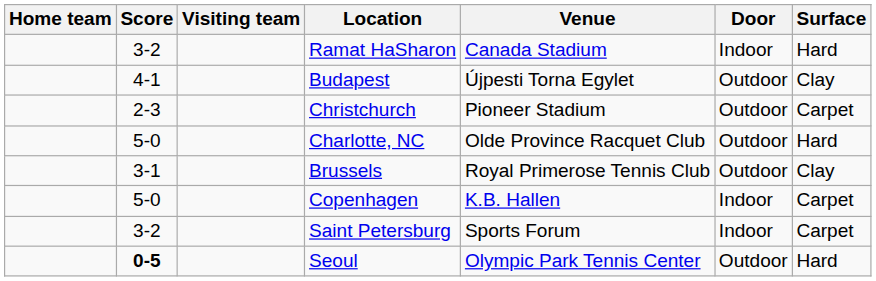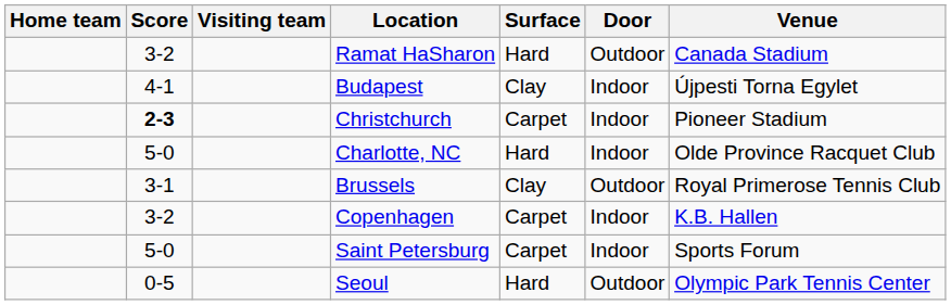columns swapped: Venue <-> Surface
Ramat HaSharon | Door: Indoor -> Outdoor
Budapest | Door: Outdoor -> Indoor
Christchurch | Score: normal -> bold
Christchurch | Door: Outdoor -> Indoor
Charlotte, NC | Door: Outdoor -> Indoor
Copenhagen | Score: 5-0 -> 3-2
Saint Petersburg | Score: 3-2 -> 5-0
Seoul | Score: bold -> normal
